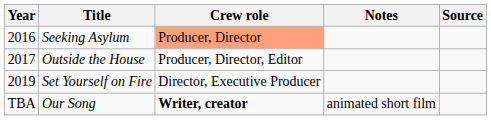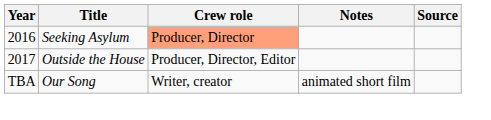- row: 2019 | Set Yourself on Fire | Director, Executive Producer
Our Song | Crew role: bold -> normal
